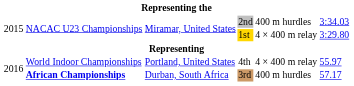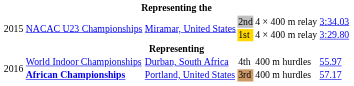2nd | column 5: 400 m hurdles -> 4 × 400 m relay
4th | column 3: Portland, United States -> Durban, South Africa
4th | column 5: 4 × 400 m relay -> 400 m hurdles
3rd | column 3: Durban, South Africa -> Portland, United States
